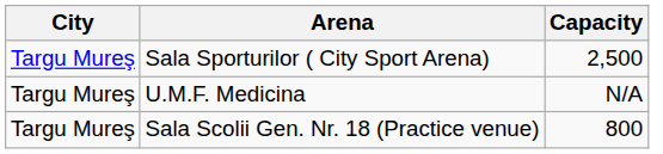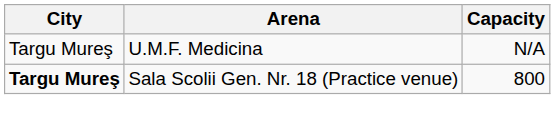- row: Targu Mureş | Sala Sporturilor ( City Sport Arena) | 2,500
Sala Scolii Gen. Nr. 18 (Practice venue) | City: normal -> bold
